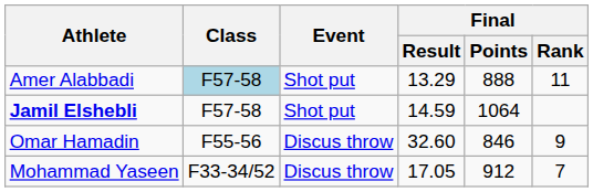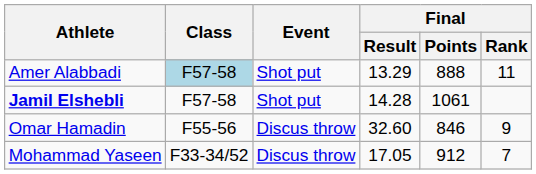Jamil Elshebli | Final / Result: 14.59 -> 14.28
Jamil Elshebli | Final / Points: 1064 -> 1061
